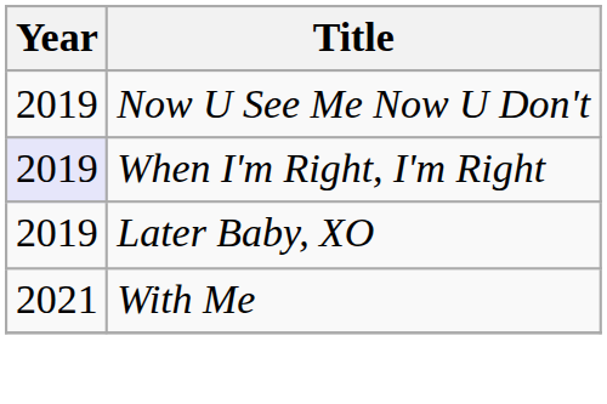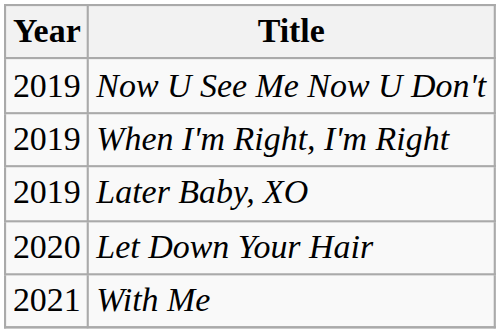When I'm Right, I'm Right | Year: lavender background -> no background
+ row: 2020 | Let Down Your Hair
